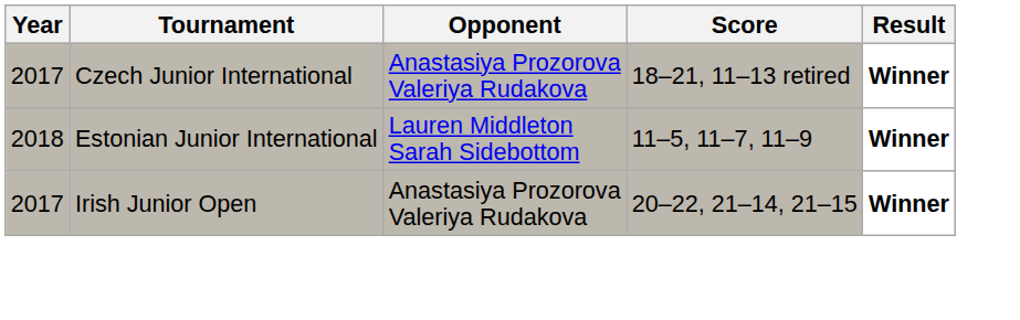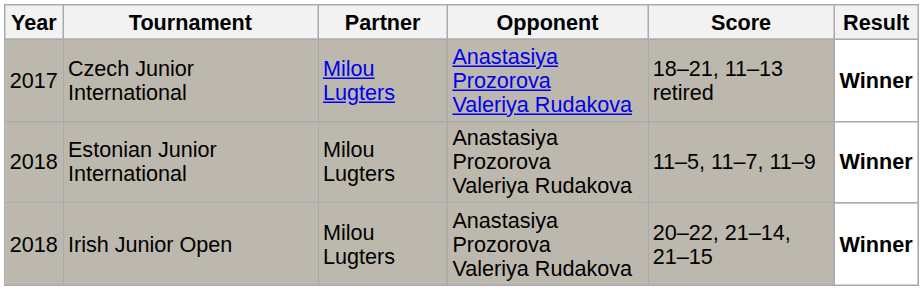+ column: Partner | Milou Lugters | Milou Lugters | Milou Lugters
Estonian Junior International | Opponent: Lauren Middleton Sarah Sidebottom -> Anastasiya Prozorova Valeriya Rudakova
Irish Junior Open | Year: 2017 -> 2018
